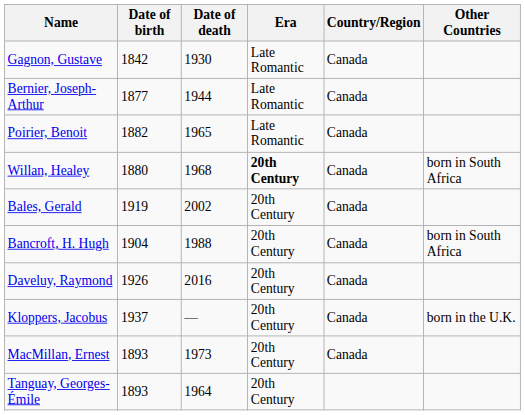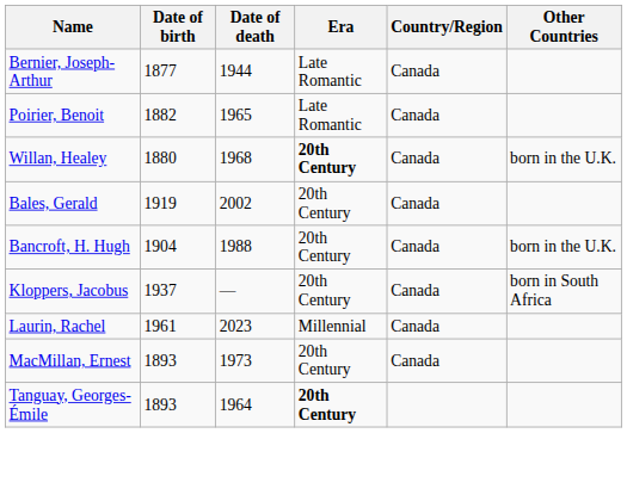- row: Gagnon, Gustave | 1842 | 1930 | Late Romantic | Canada
Willan, Healey | Other Countries: born in South Africa -> born in the U.K.
Bancroft, H. Hugh | Other Countries: born in South Africa -> born in the U.K.
- row: Daveluy, Raymond | 1926 | 2016 | 20th Century | Canada
Kloppers, Jacobus | Other Countries: born in the U.K. -> born in South Africa
+ row: Laurin, Rachel | 1961 | 2023 | Millennial | Canada
Tanguay, Georges-Émile | Era: normal -> bold
